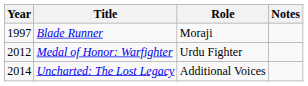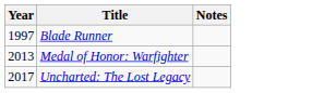- column: Role | Moraji | Urdu Fighter | Additional Voices
Medal of Honor: Warfighter | Year: 2012 -> 2013
Uncharted: The Lost Legacy | Year: 2014 -> 2017
